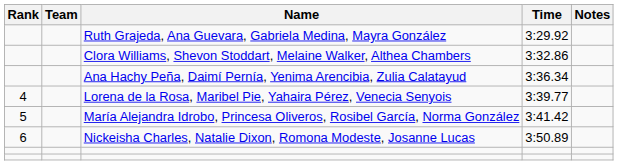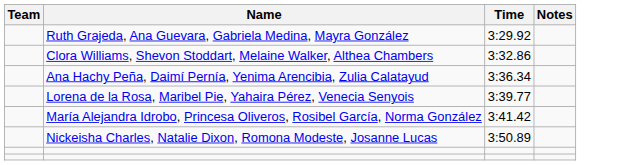- column: Rank | 4 | 5 | 6
